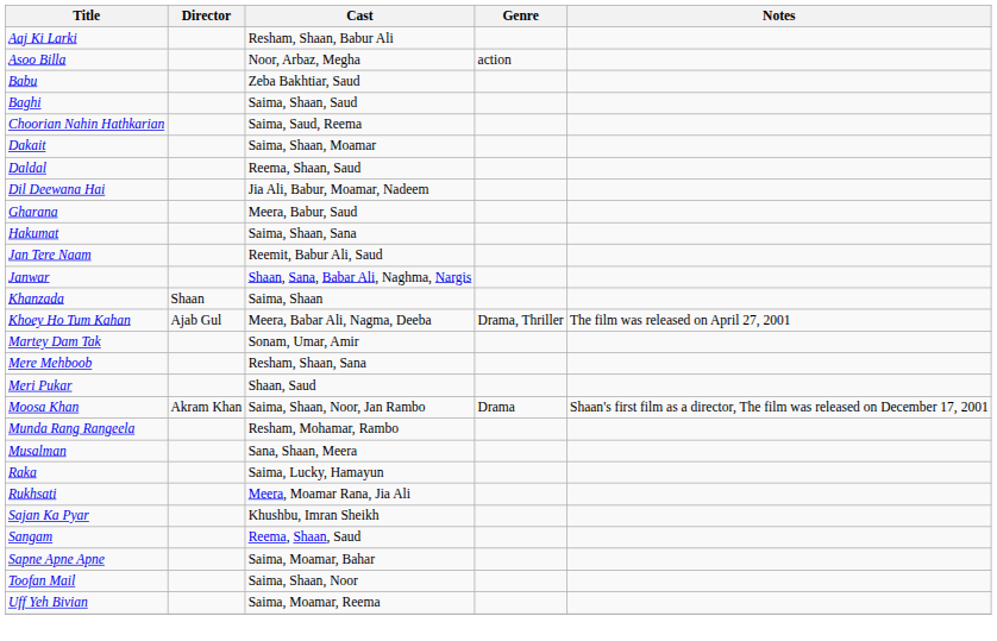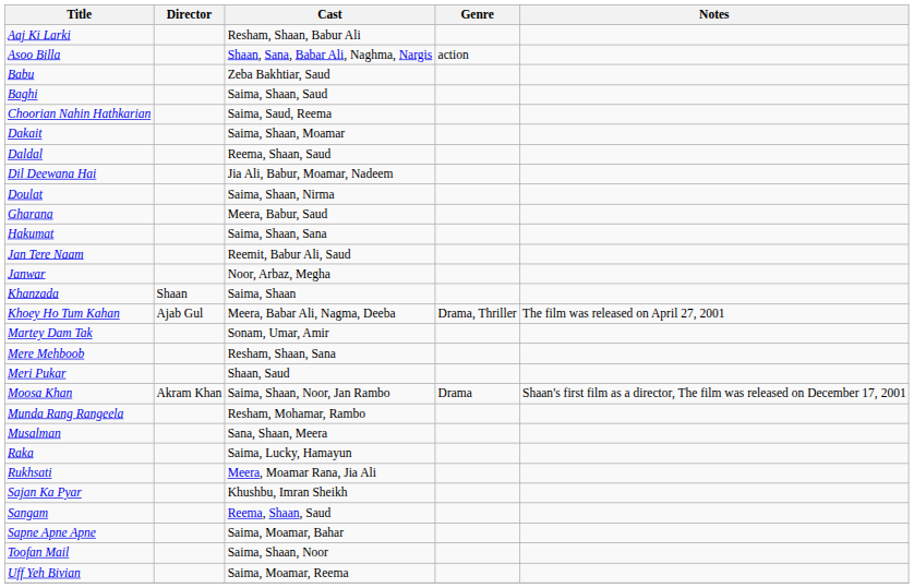Asoo Billa | Cast: Noor, Arbaz, Megha -> Shaan, Sana, Babar Ali, Naghma, Nargis
+ row: Doulat | Saima, Shaan, Nirma
Janwar | Cast: Shaan, Sana, Babar Ali, Naghma, Nargis -> Noor, Arbaz, Megha
